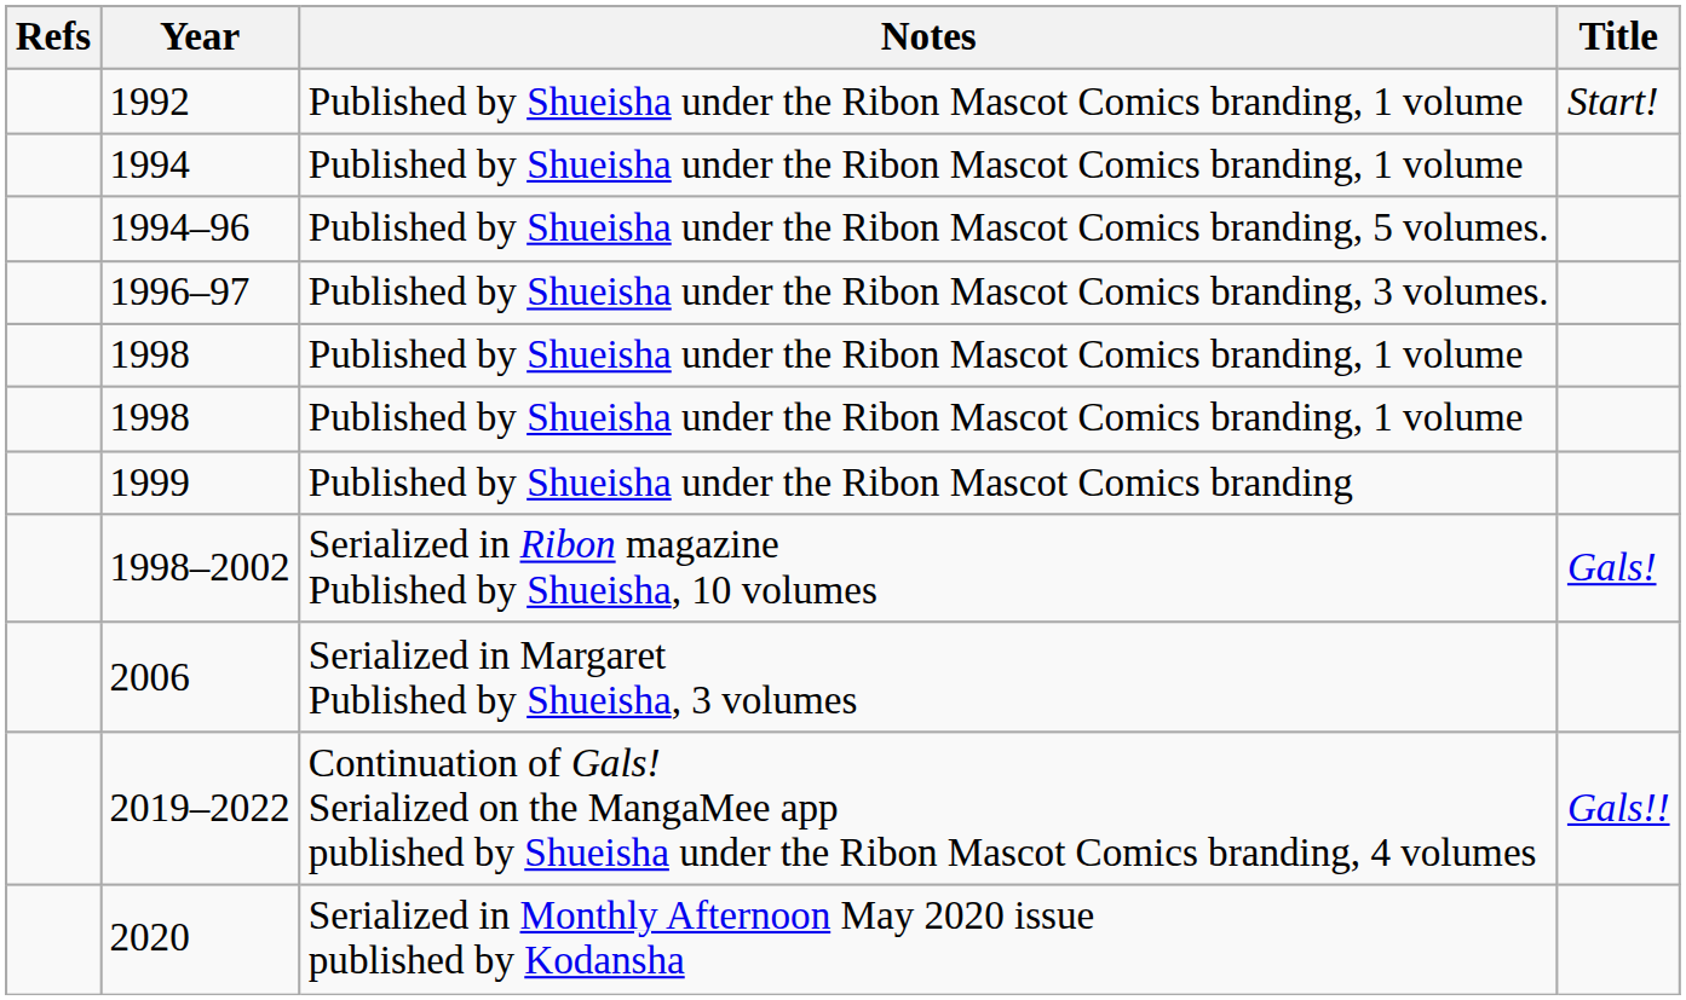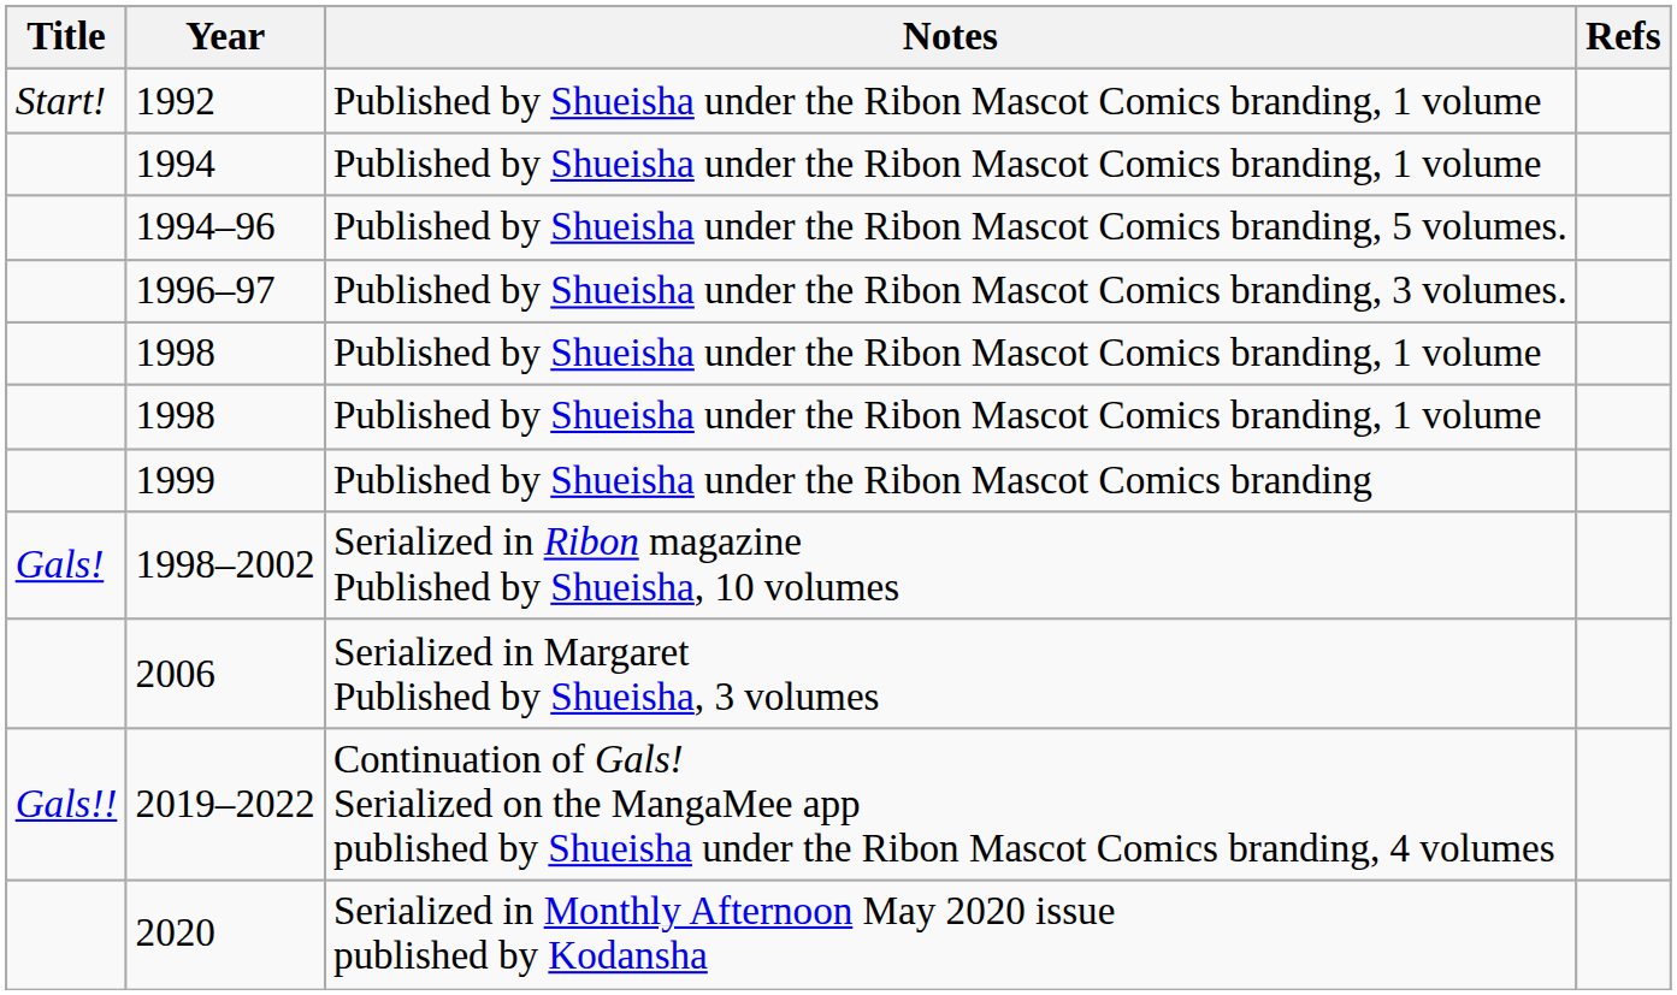columns swapped: Title <-> Refs
